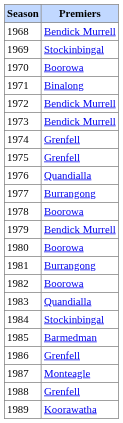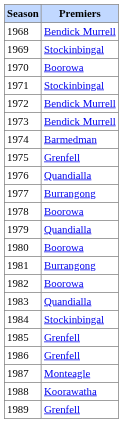1971 | Premiers: Binalong -> Stockinbingal
1974 | Premiers: Grenfell -> Barmedman
1979 | Premiers: Bendick Murrell -> Quandialla
1985 | Premiers: Barmedman -> Grenfell
1988 | Premiers: Grenfell -> Koorawatha
1989 | Premiers: Koorawatha -> Grenfell
